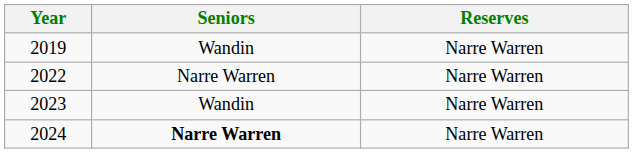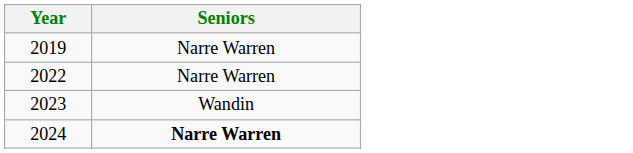- column: Reserves | Narre Warren | Narre Warren | Narre Warren | Narre Warren
2019 | Seniors: Wandin -> Narre Warren
